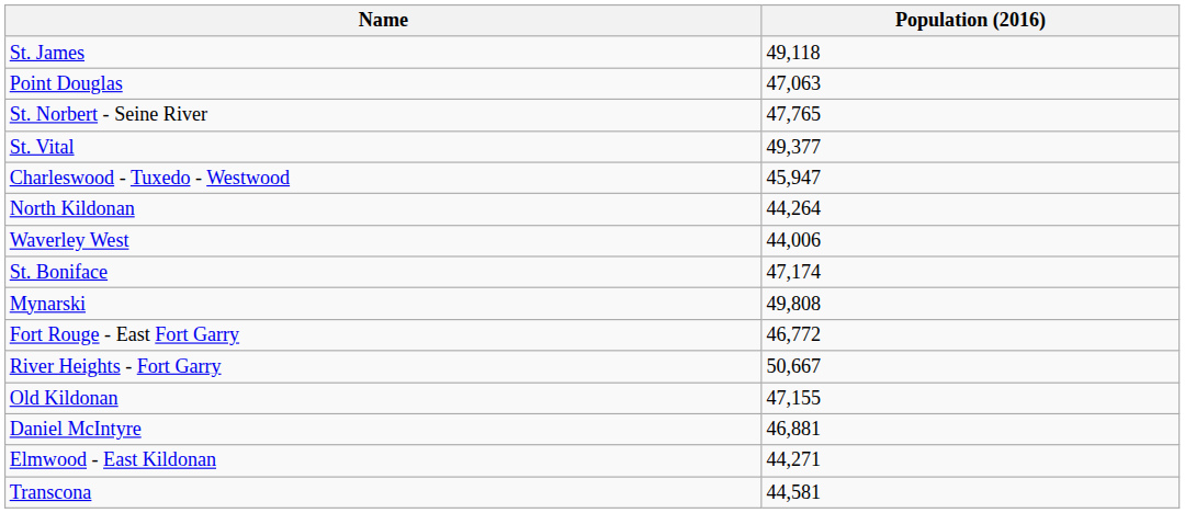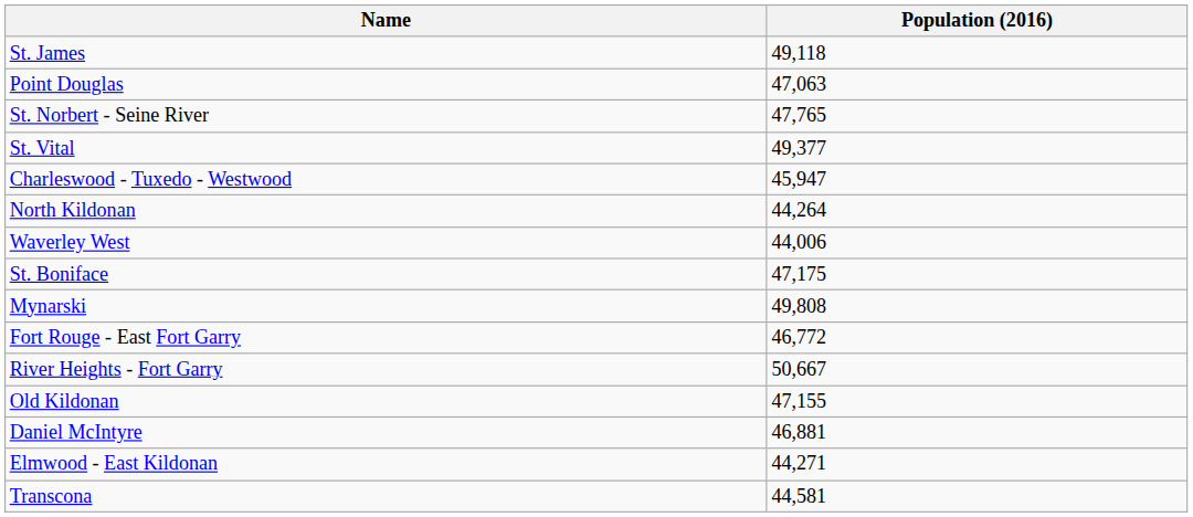St. Boniface | Population (2016): 47,174 -> 47,175
